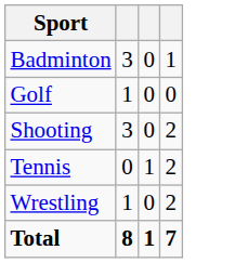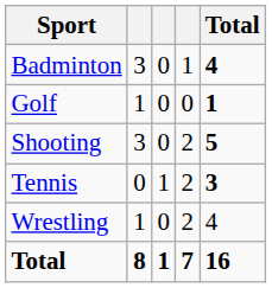+ column: Total | 4 | 1 | 5 | 3 | 4 | 16
